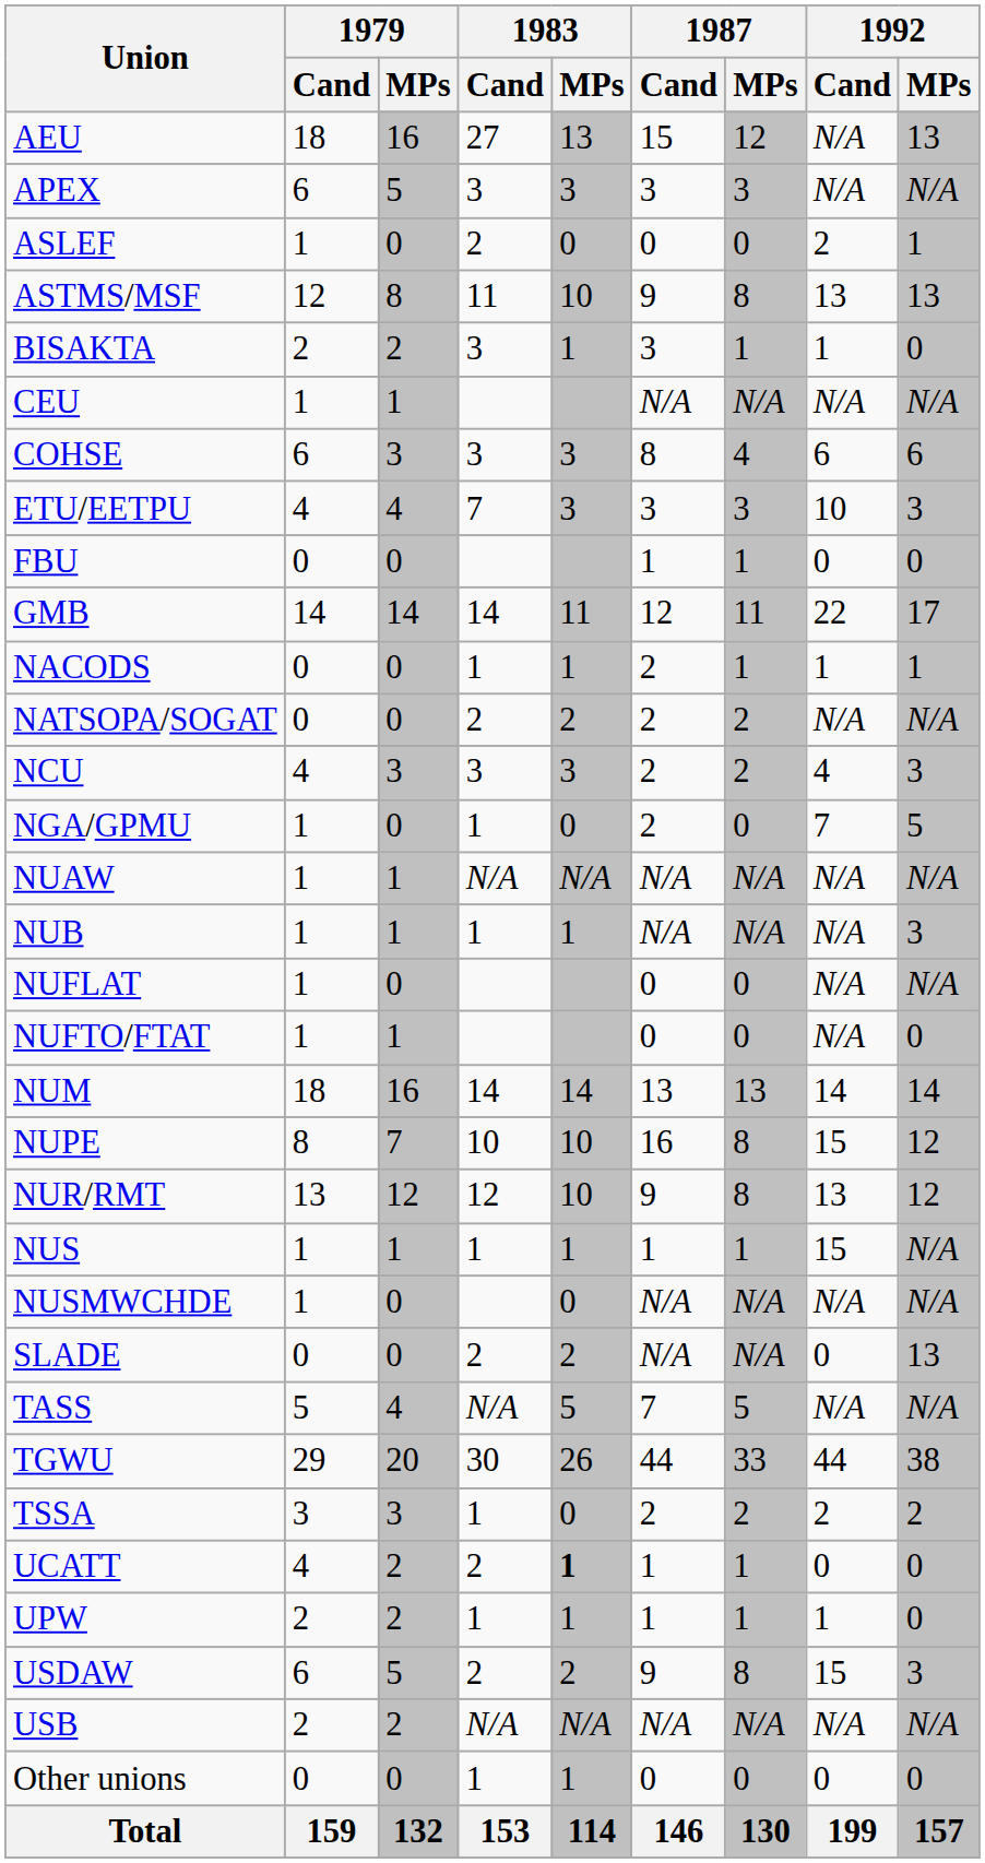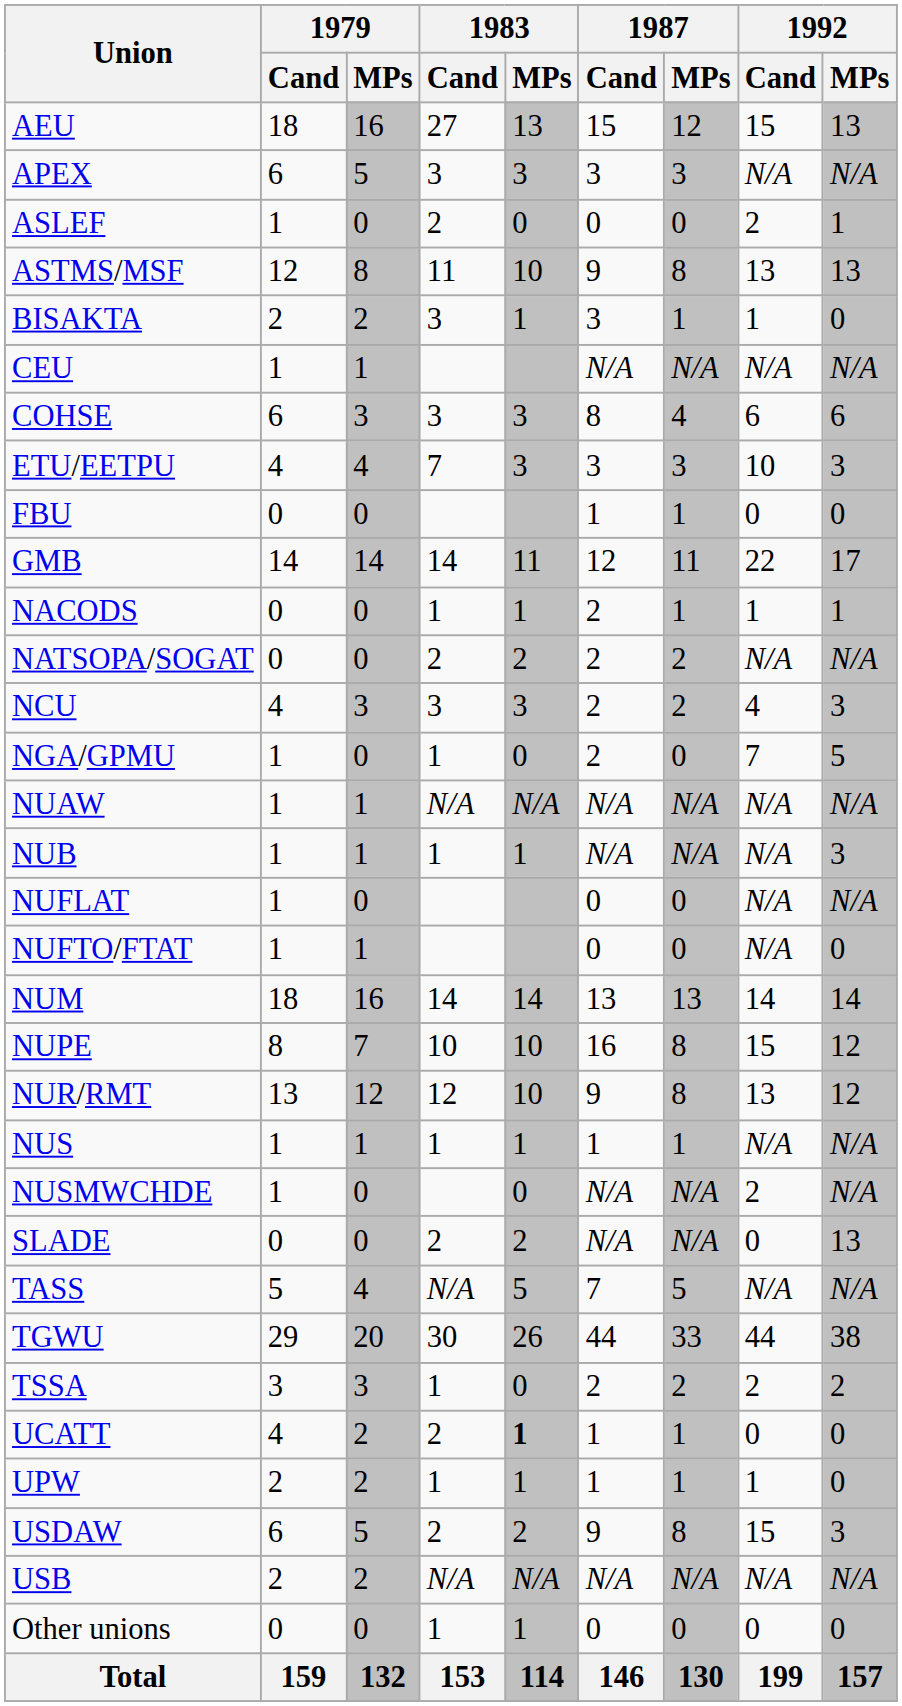AEU | 1992 / Cand: N/A -> 15
NUS | 1992 / Cand: 15 -> N/A
NUSMWCHDE | 1992 / Cand: N/A -> 2
